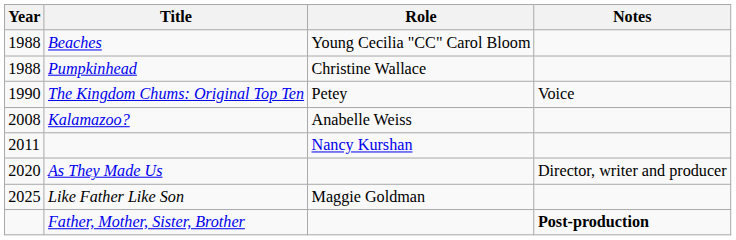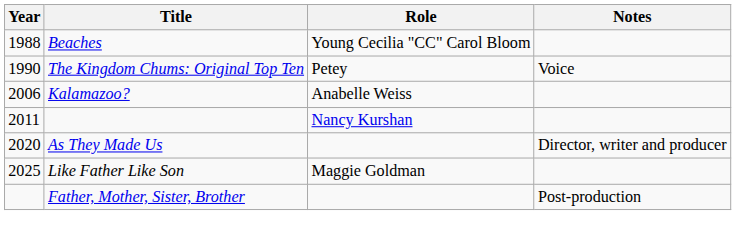- row: 1988 | Pumpkinhead | Christine Wallace
Kalamazoo? | Year: 2008 -> 2006
Father, Mother, Sister, Brother | Notes: bold -> normal
